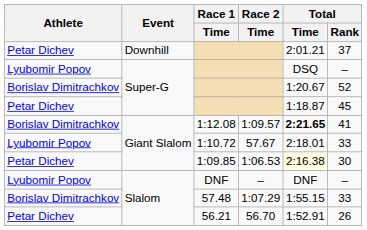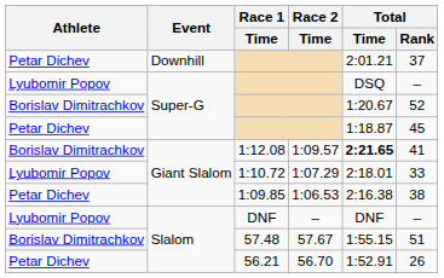1:10.72 | Race 2 / Time: 57.67 -> 1:07.29
1:09.85 | Total / Time: lightyellow background -> no background
1:09.85 | Total / Rank: 30 -> 38
57.48 | Race 2 / Time: 1:07.29 -> 57.67
57.48 | Total / Rank: 33 -> 51
